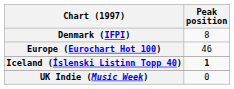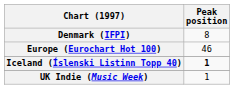UK Indie (Music Week) | Peak position: 0 -> 1
